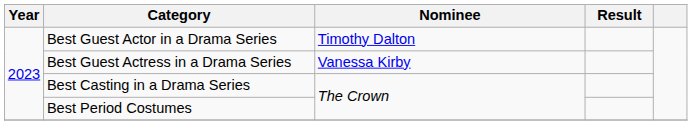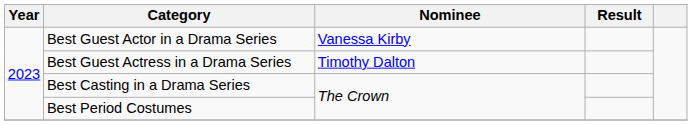Best Guest Actor in a Drama Series | Nominee: Timothy Dalton -> Vanessa Kirby
Best Guest Actress in a Drama Series | Nominee: Vanessa Kirby -> Timothy Dalton
